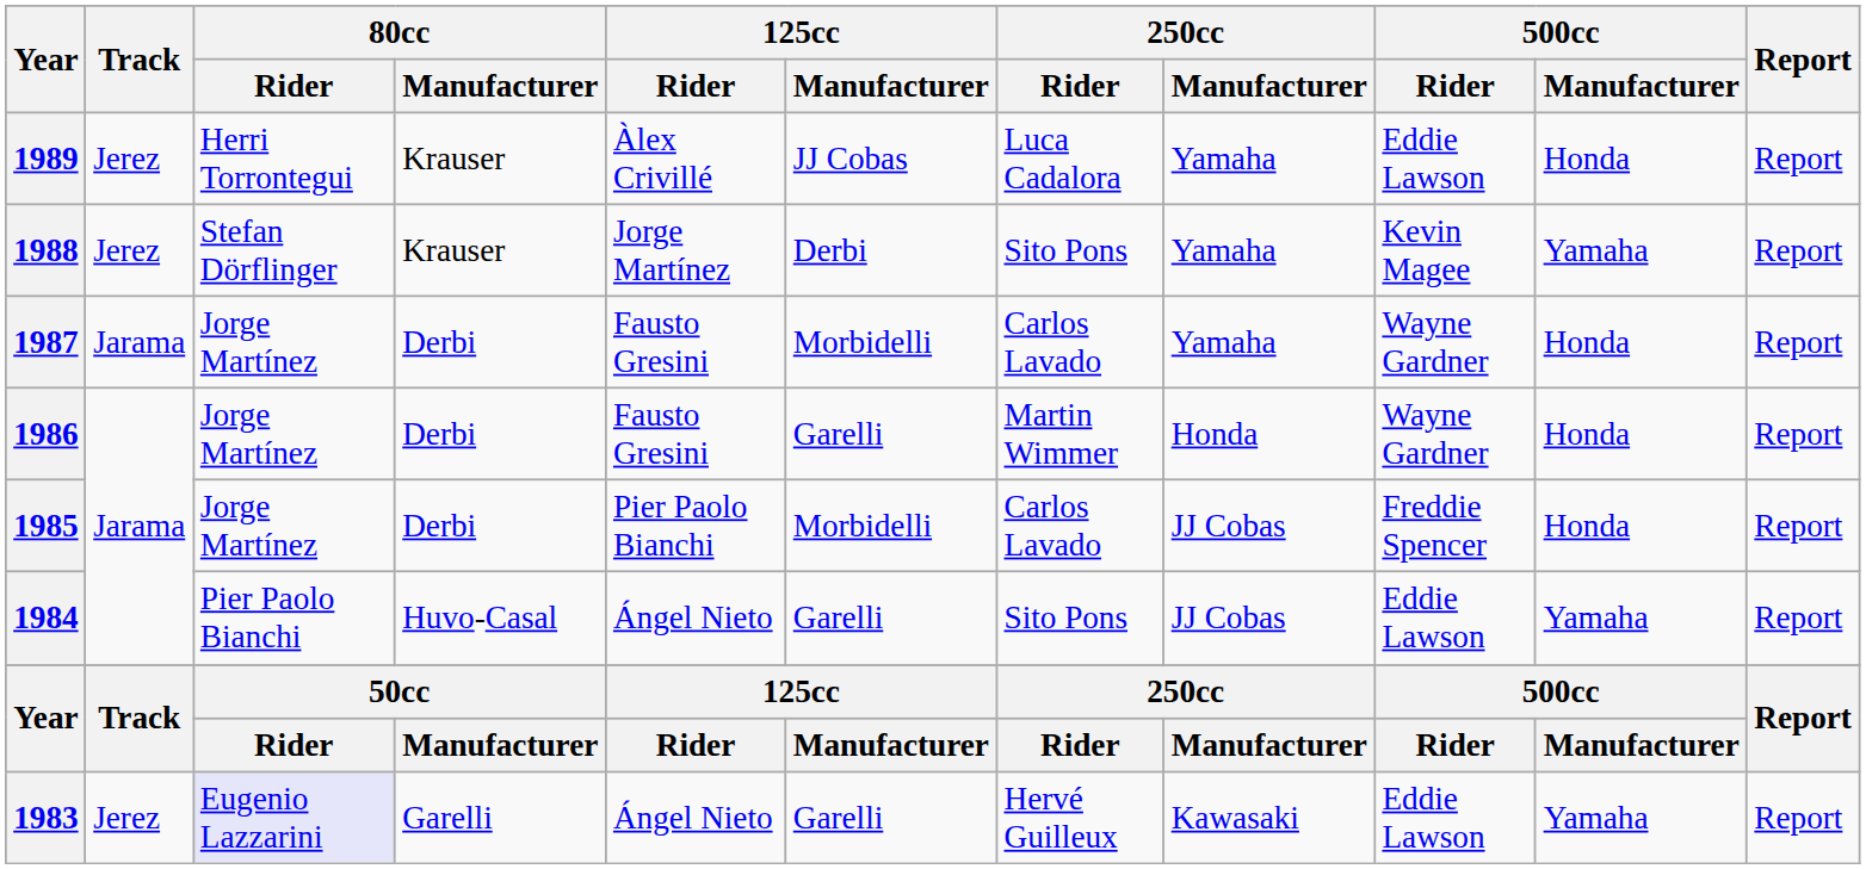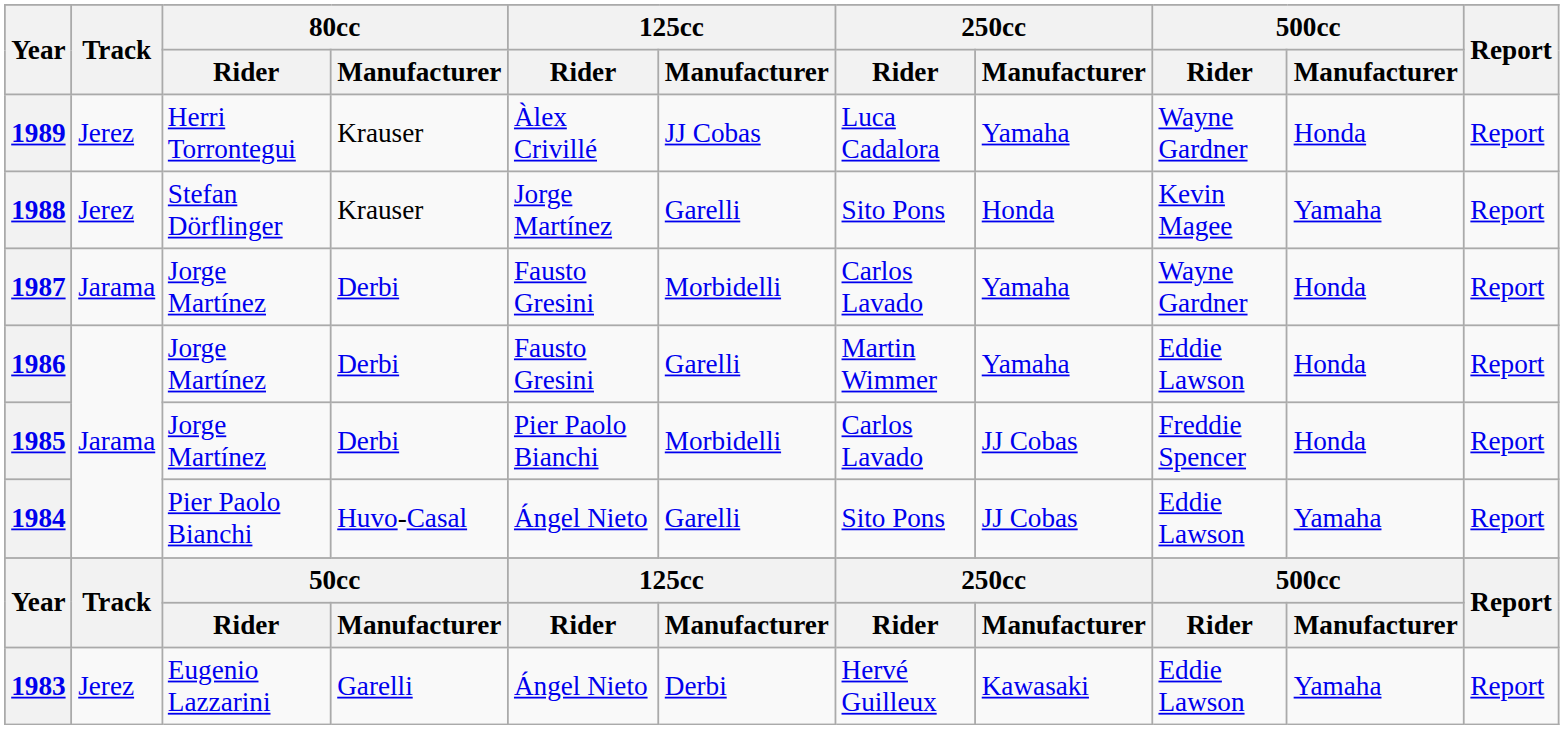1989 | 500cc / Rider: Eddie Lawson -> Wayne Gardner
1988 | 125cc / Manufacturer: Derbi -> Garelli
1988 | 250cc / Manufacturer: Yamaha -> Honda
1986 | 250cc / Manufacturer: Honda -> Yamaha
1986 | 500cc / Rider: Wayne Gardner -> Eddie Lawson
1983 | 80cc / Rider: lavender background -> no background
1983 | 125cc / Manufacturer: Garelli -> Derbi
